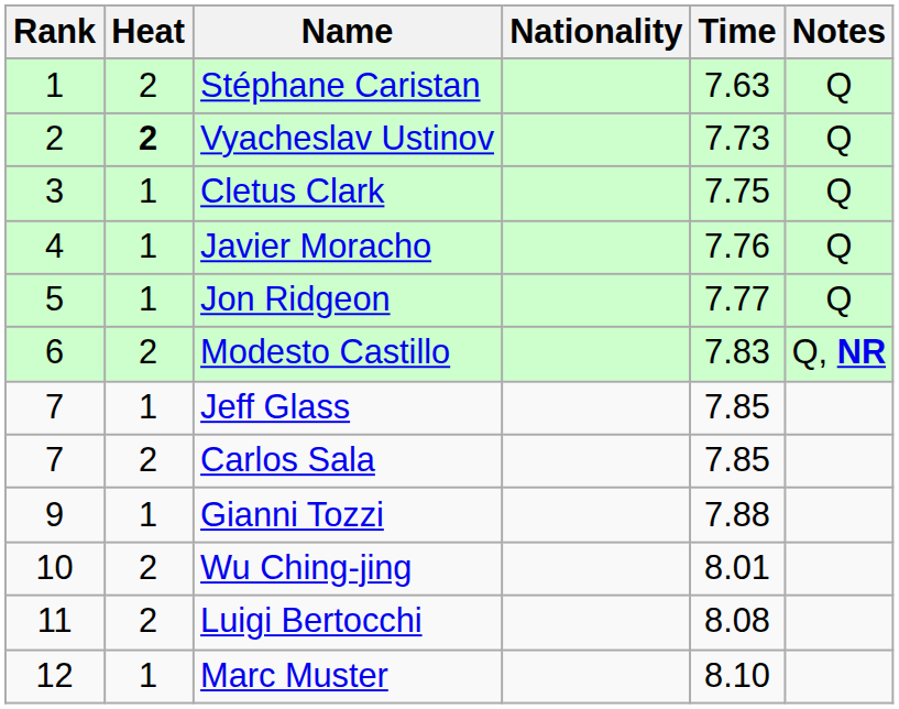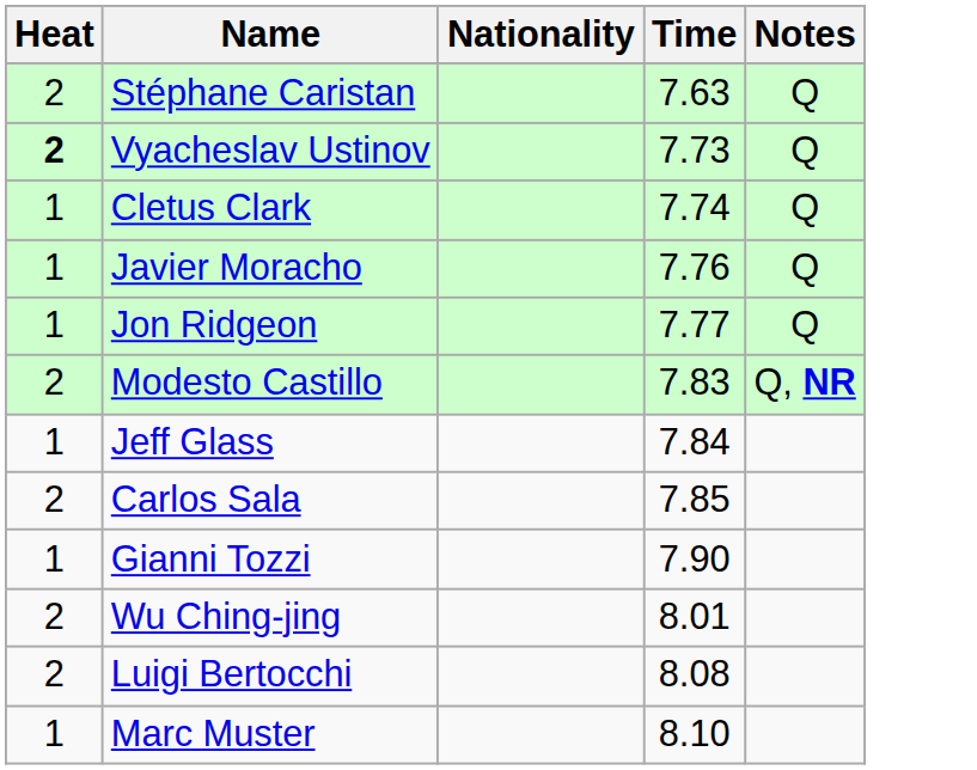- column: Rank | 1 | 2 | 3 | 4 | 5 | 6 | 7 | 7 | 9 | 10 | 11 | 12
Cletus Clark | Time: 7.75 -> 7.74
Jeff Glass | Time: 7.85 -> 7.84
Gianni Tozzi | Time: 7.88 -> 7.90
